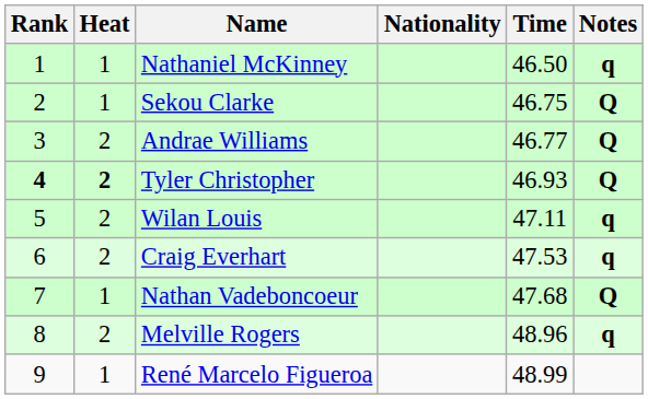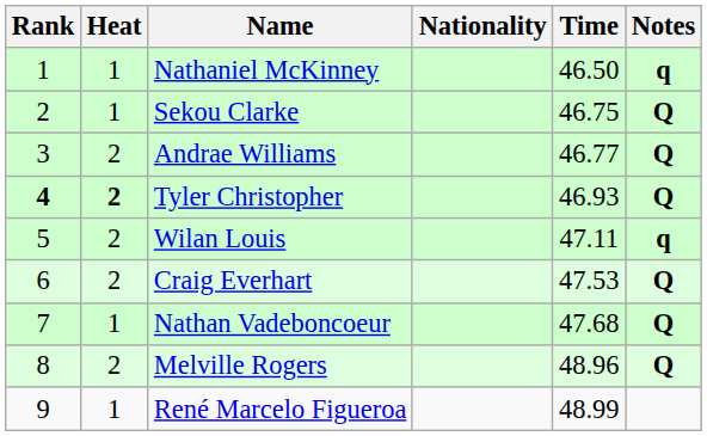Craig Everhart | Notes: q -> Q
Melville Rogers | Notes: q -> Q
